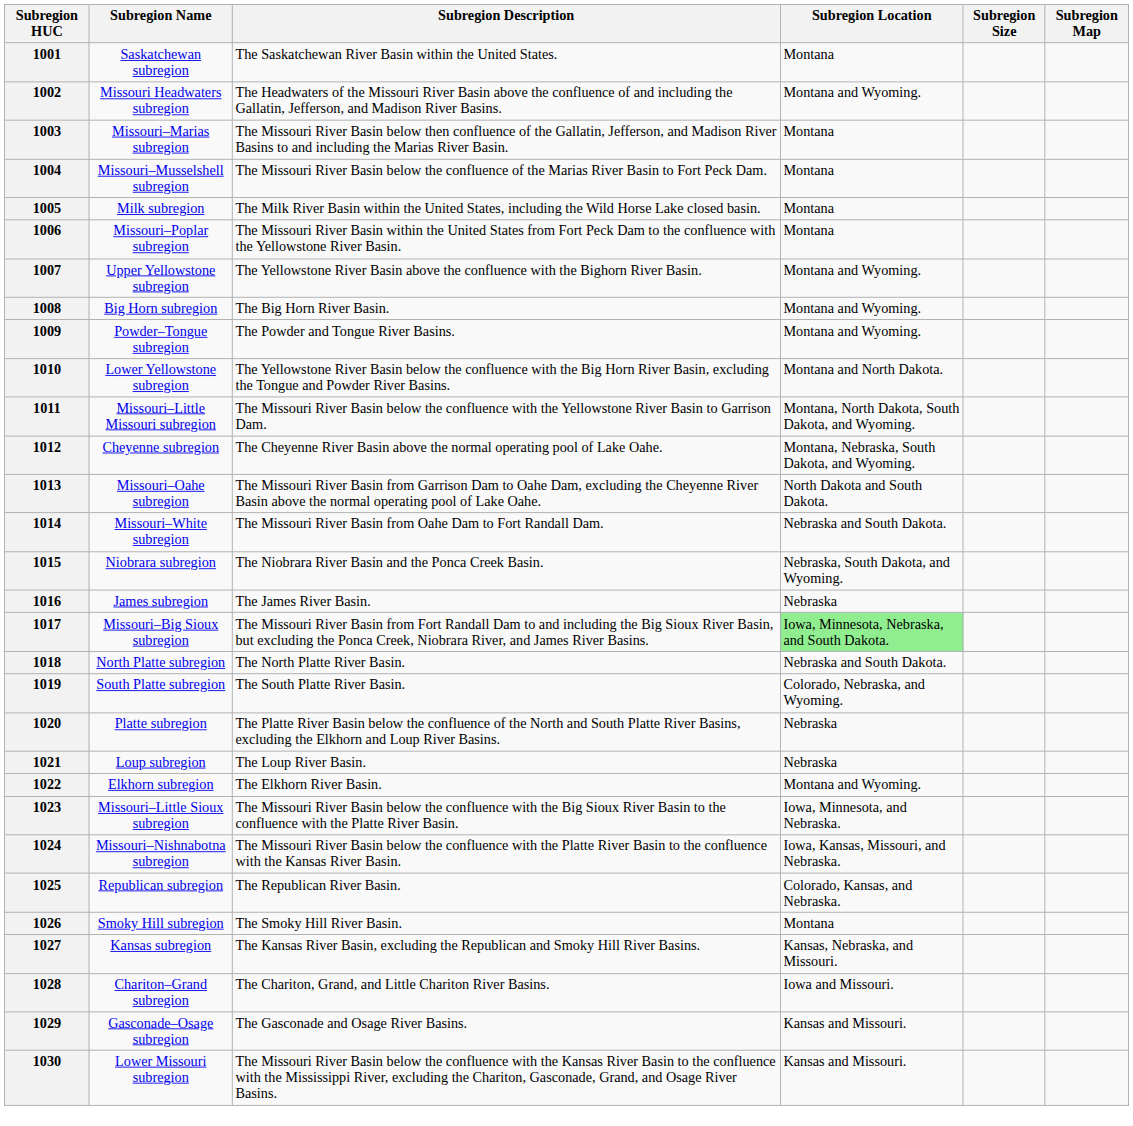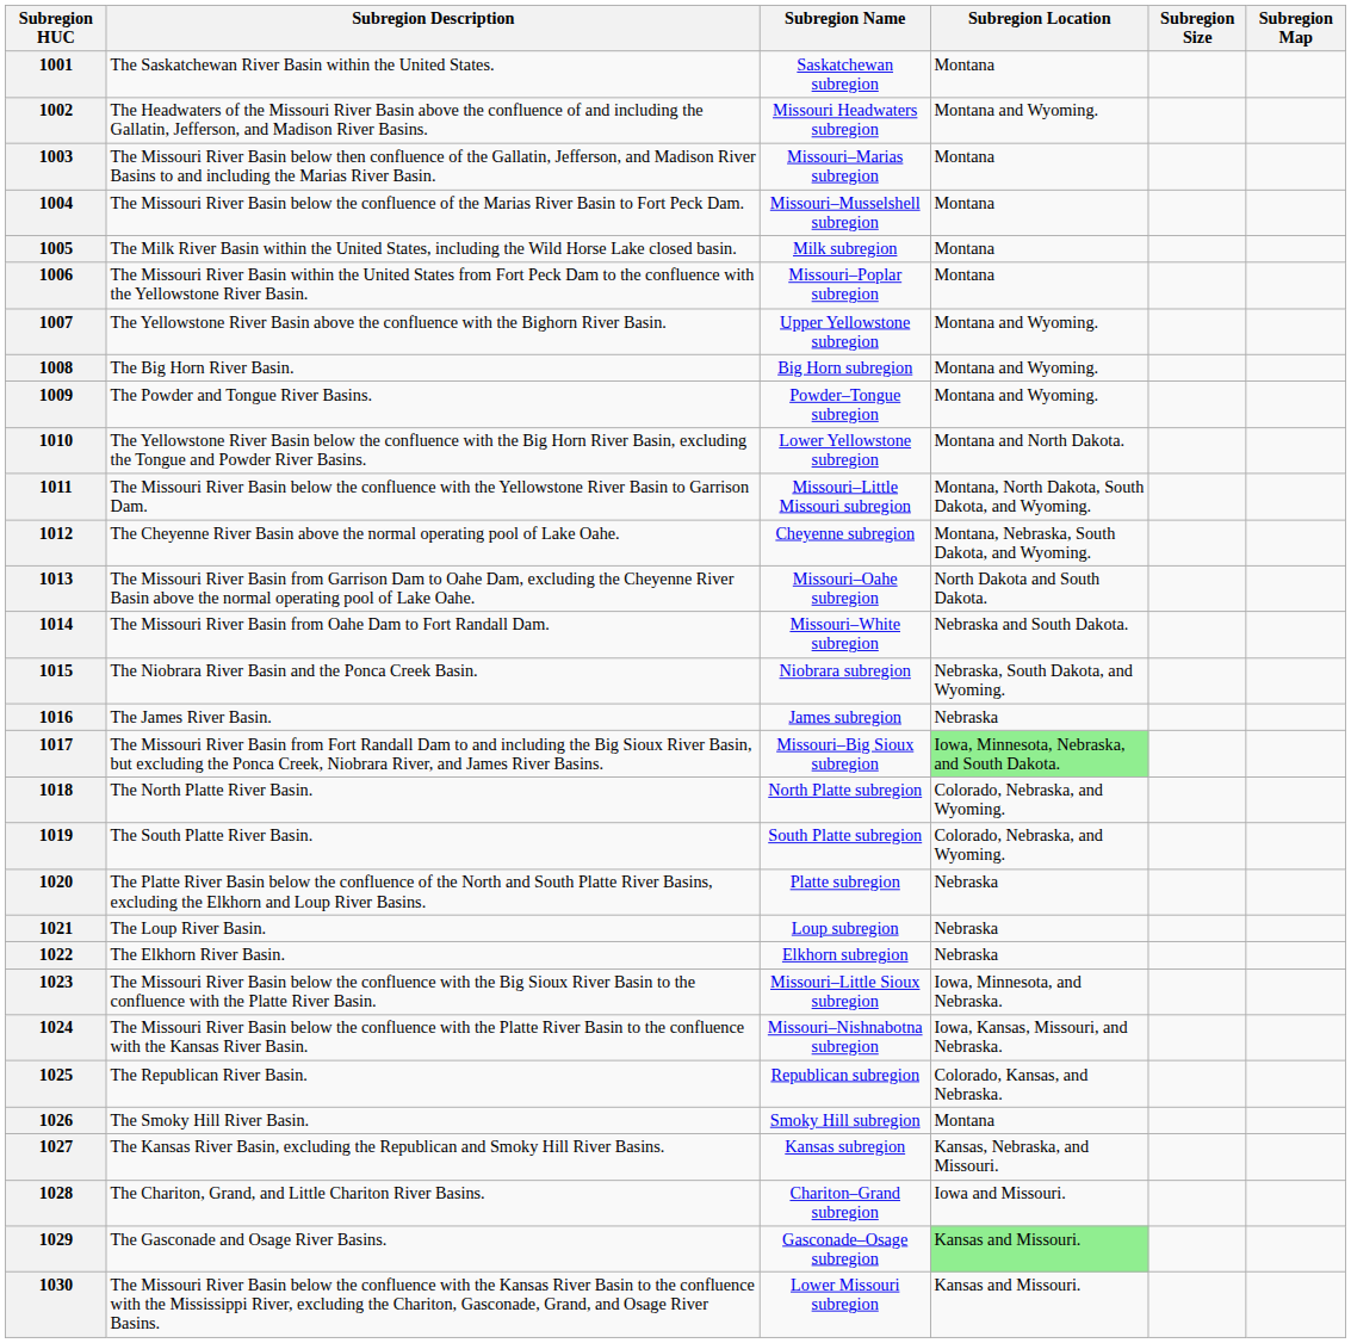columns swapped: Subregion Name <-> Subregion Description
1018 | Subregion Location: Nebraska and South Dakota. -> Colorado, Nebraska, and Wyoming.
1022 | Subregion Location: Montana and Wyoming. -> Nebraska
1029 | Subregion Location: no background -> lightgreen background
